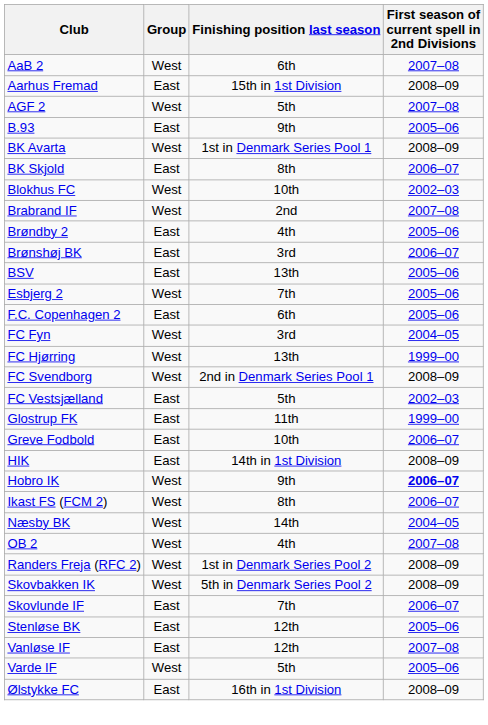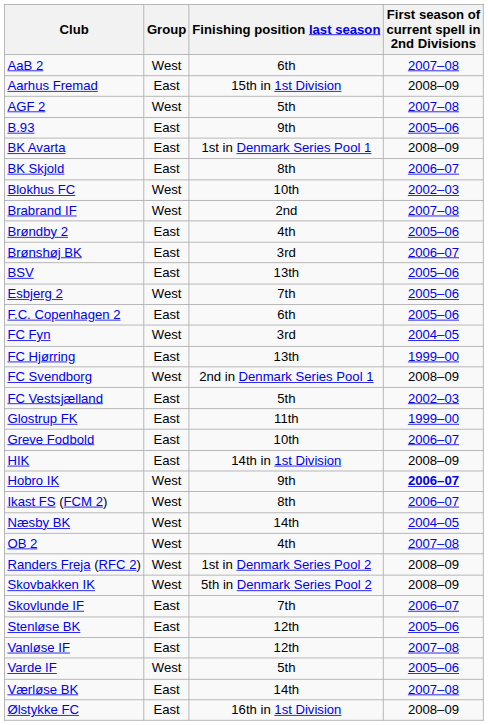BK Avarta | Group: West -> East
FC Hjørring | Group: West -> East
+ row: Værløse BK | East | 14th | 2007–08
